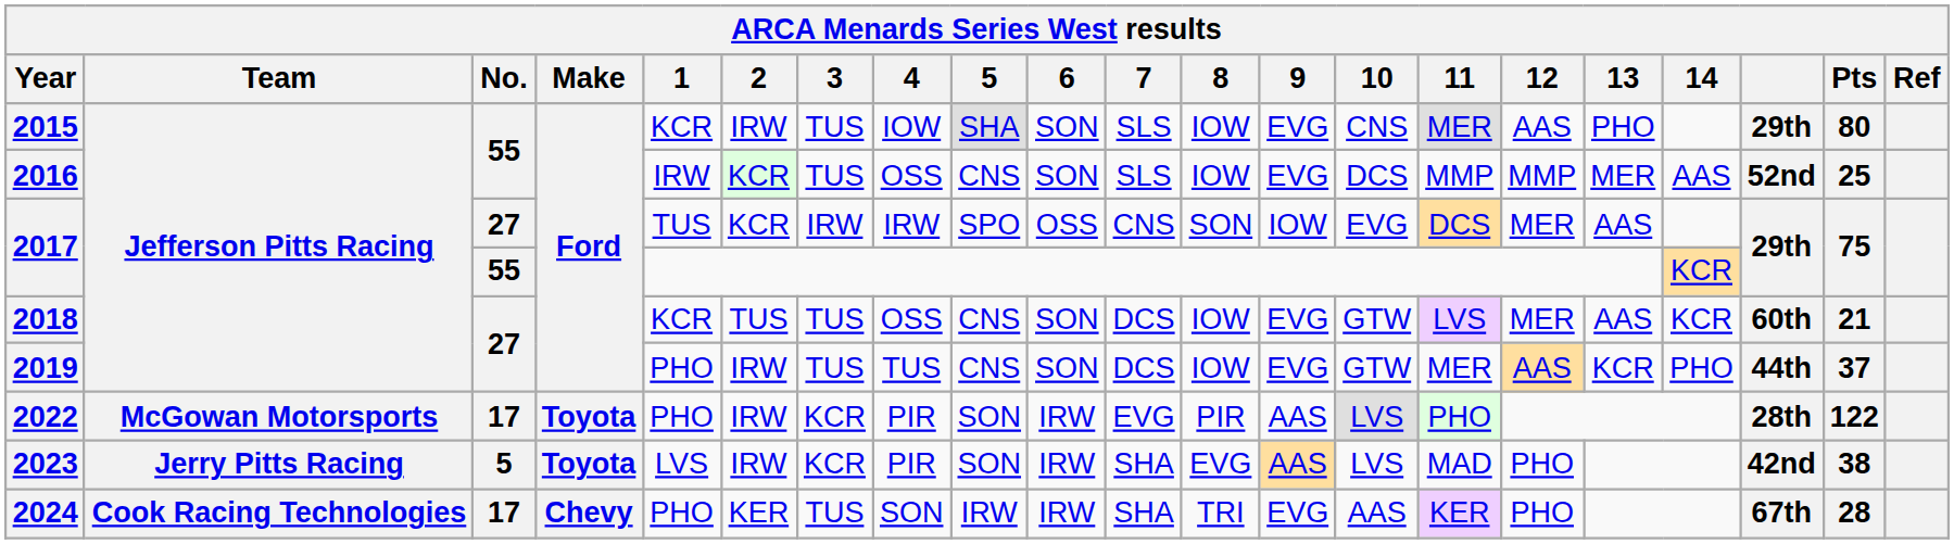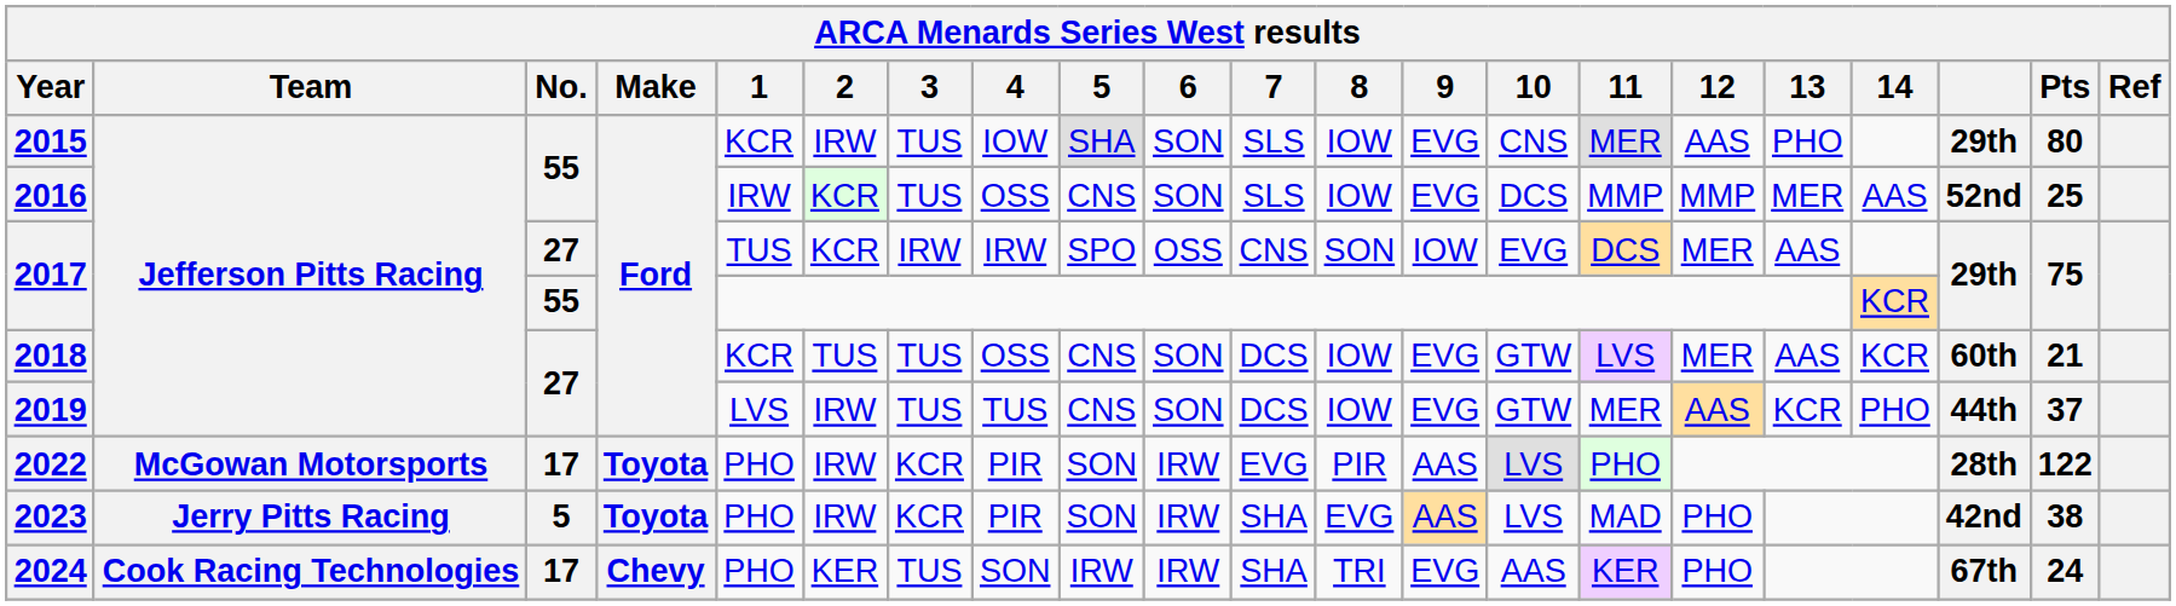2019 | 1: PHO -> LVS
2023 | 1: LVS -> PHO
2024 | Pts: 28 -> 24
